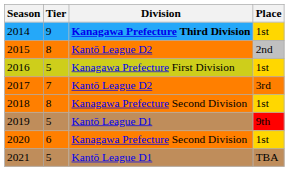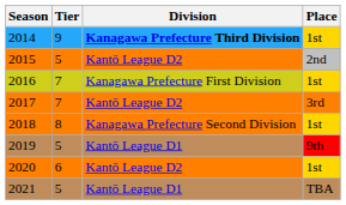2015 | Tier: 8 -> 5
2016 | Tier: 5 -> 7
2020 | Division: Kanagawa Prefecture Second Division -> Kantō League D2
